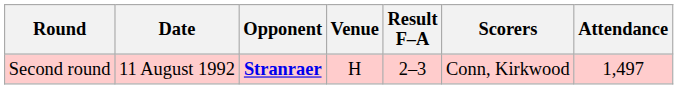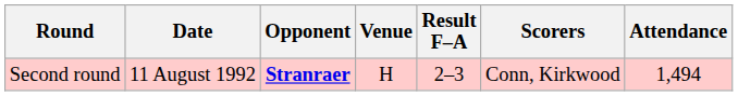Second round | Attendance: 1,497 -> 1,494
